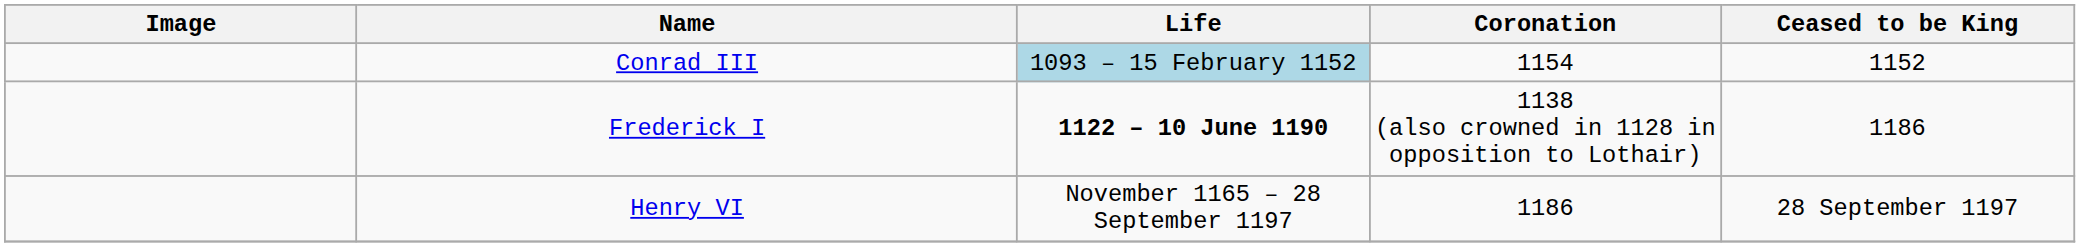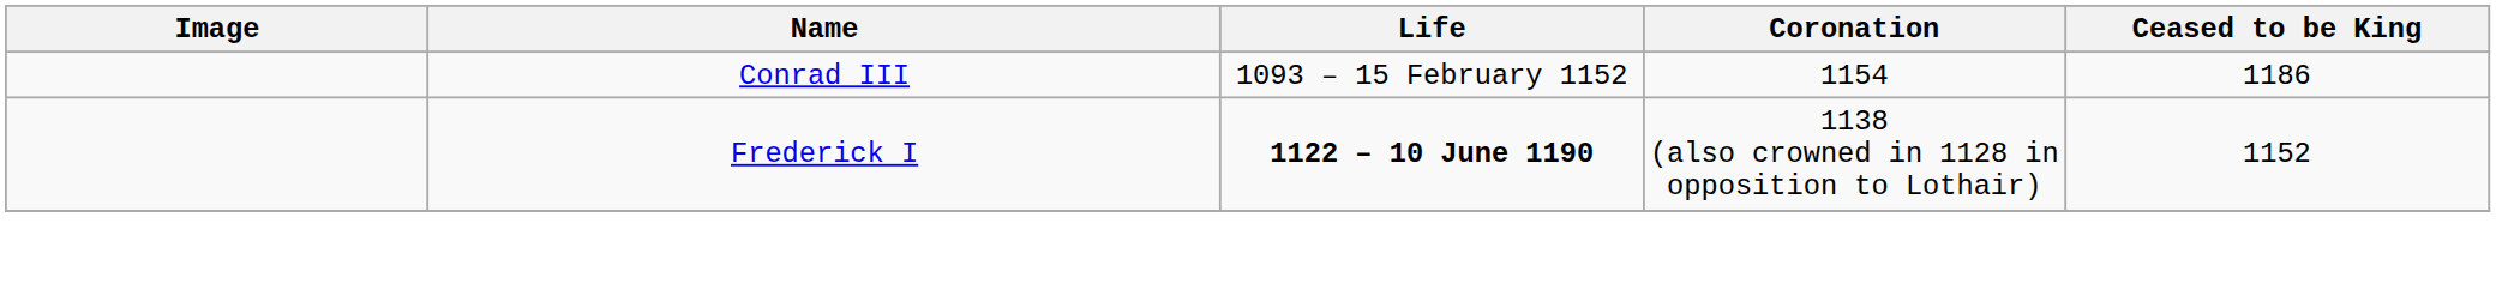Conrad III | Life: lightblue background -> no background
Conrad III | Ceased to be King: 1152 -> 1186
Frederick I | Ceased to be King: 1186 -> 1152
- row: Henry VI | November 1165 – 28 September 1197 | 1186 | 28 September 1197
